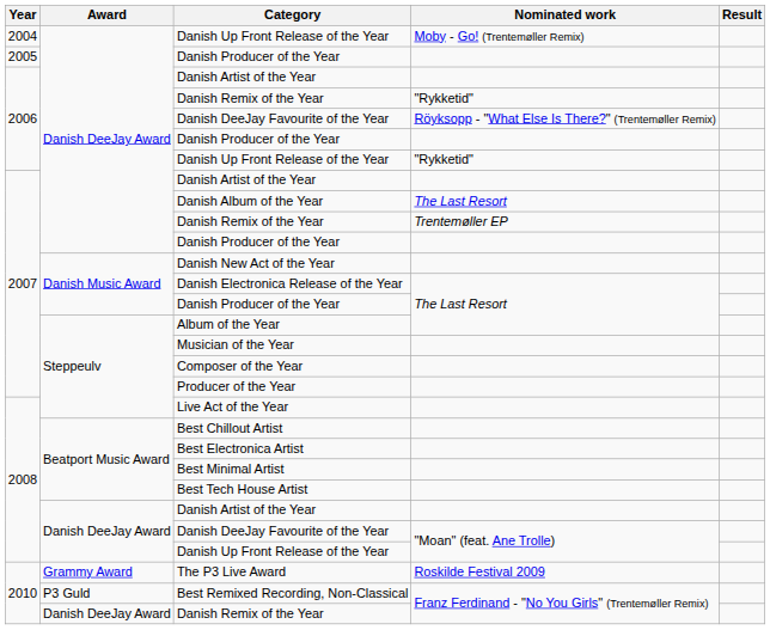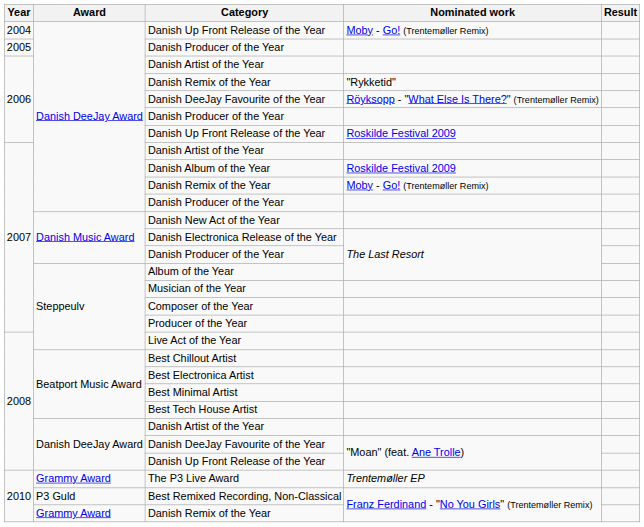2006 / Danish Up Front Release of the Year | Nominated work: "Rykketid" -> Roskilde Festival 2009
Danish Album of the Year | Nominated work: The Last Resort -> Roskilde Festival 2009
2007 / Danish Remix of the Year | Nominated work: Trentemøller EP -> Moby - Go! (Trentemøller Remix)
The P3 Live Award | Nominated work: Roskilde Festival 2009 -> Trentemøller EP
2010 / Danish Remix of the Year | Award: Danish DeeJay Award -> Grammy Award
